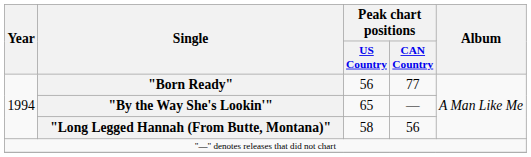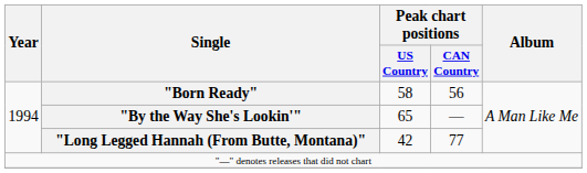"Born Ready" | Peak chart positions / US Country: 56 -> 58
"Born Ready" | Peak chart positions / CAN Country: 77 -> 56
"Long Legged Hannah (From Butte, Montana)" | Peak chart positions / US Country: 58 -> 42
"Long Legged Hannah (From Butte, Montana)" | Peak chart positions / CAN Country: 56 -> 77
